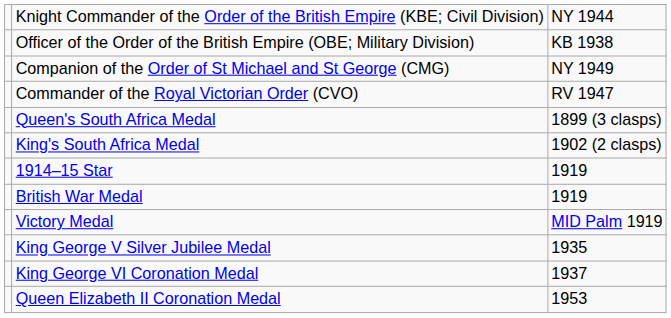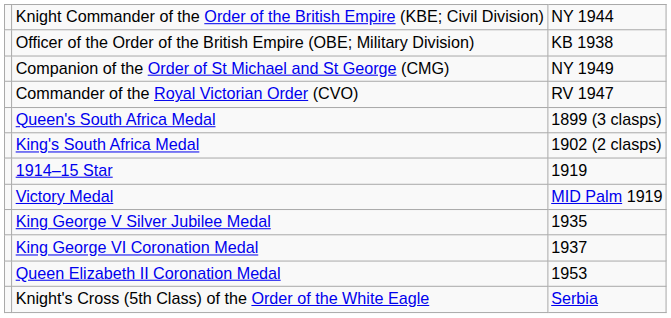- row: British War Medal | 1919
+ row: Knight's Cross (5th Class) of the Order of the White Eagle | Serbia
